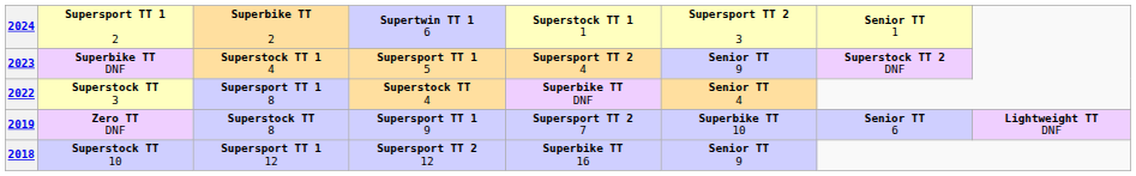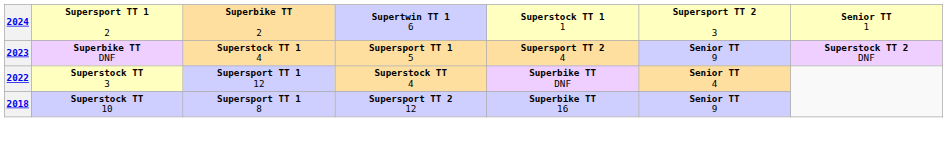2022 | column 3: Supersport TT 1 8 -> Supersport TT 1 12
- row: 2019 | Zero TT DNF | Superstock TT 8 | Supersport TT 1 9 | Supersport TT 2 7 | Superbike TT 10 | Senior TT 6 | Lightweight TT DNF
2018 | column 3: Supersport TT 1 12 -> Supersport TT 1 8
